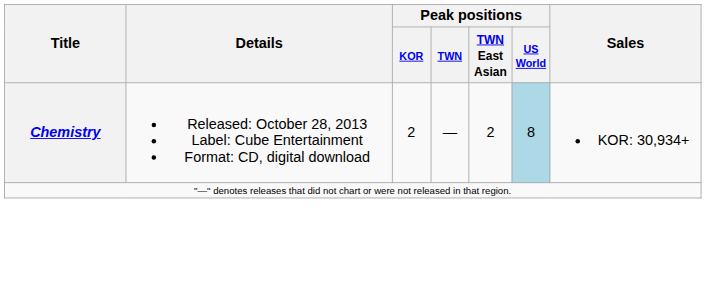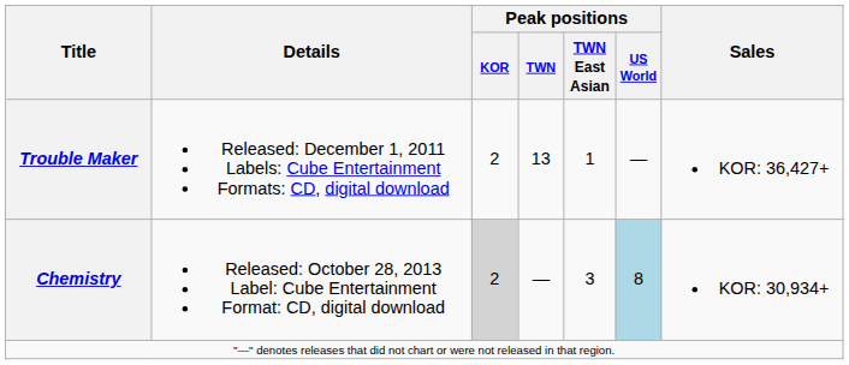+ row: Trouble Maker | Released: December 1, 2011 Labels: Cube Entertainment Formats: CD, digital download | 2 | 13 | 1 | — | KOR: 36,427+
Chemistry | Peak positions / KOR: no background -> lightgrey background
Chemistry | Peak positions / TWN East Asian: 2 -> 3
